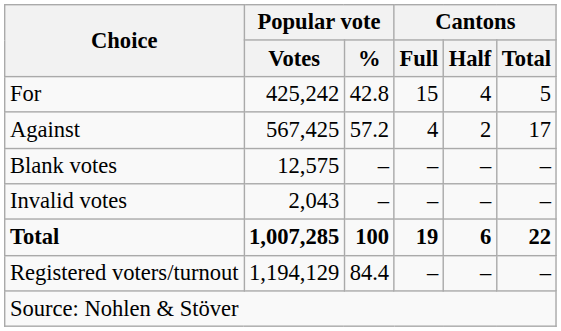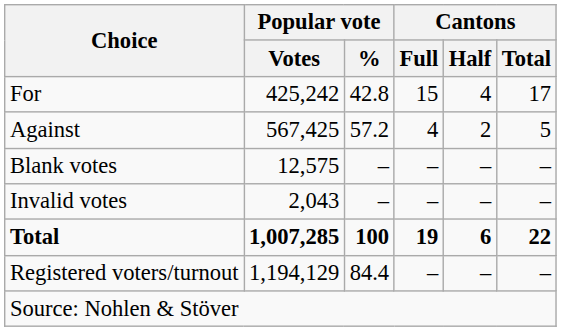For | Cantons / Total: 5 -> 17
Against | Cantons / Total: 17 -> 5
